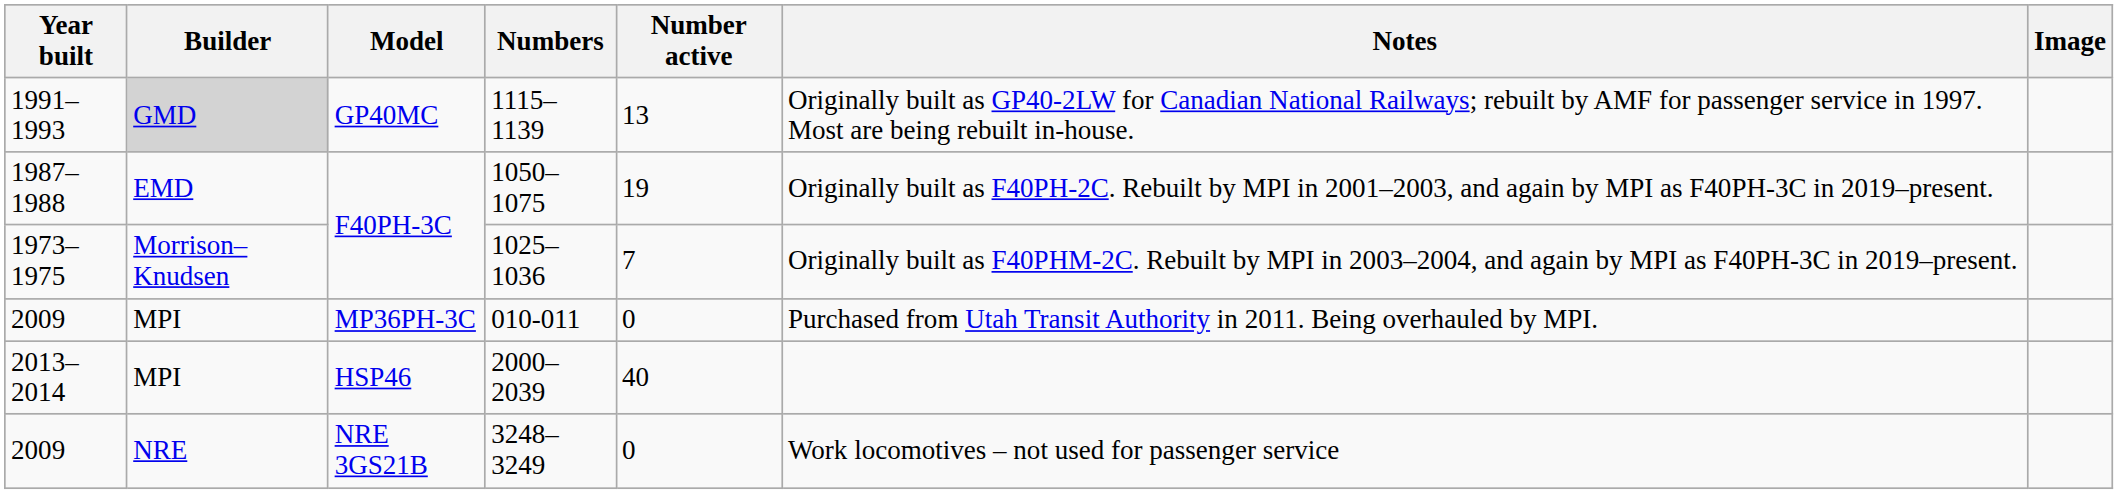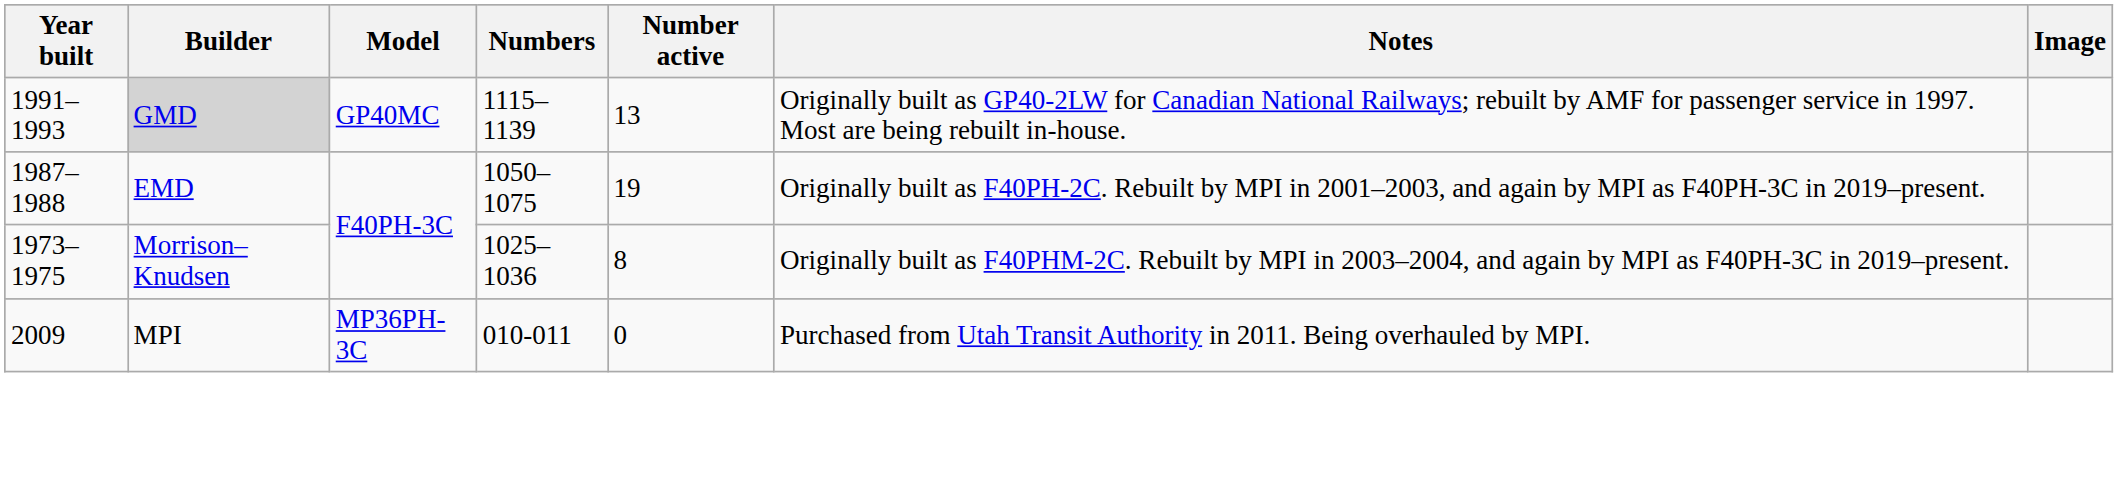1025–1036 | Number active: 7 -> 8
- row: 2013–2014 | MPI | HSP46 | 2000–2039 | 40
- row: 2009 | NRE | NRE 3GS21B | 3248–3249 | 0 | Work locomotives – not used for passenger service
